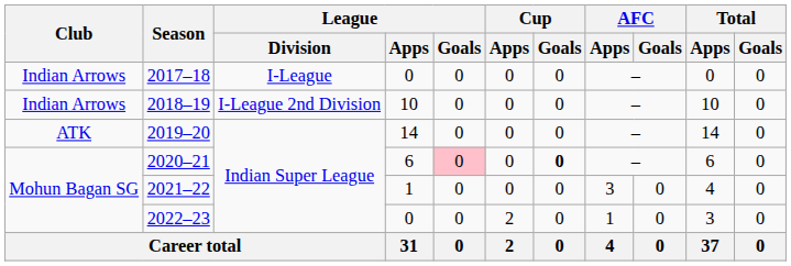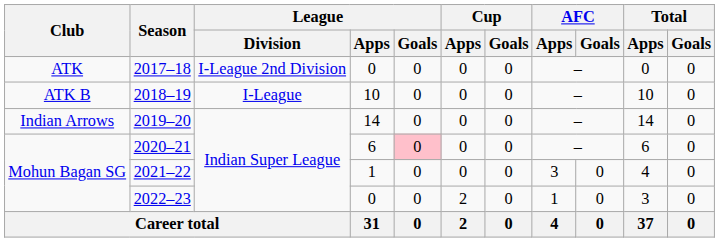2017–18 | Club: Indian Arrows -> ATK
2017–18 | League / Division: I-League -> I-League 2nd Division
2018–19 | Club: Indian Arrows -> ATK B
2018–19 | League / Division: I-League 2nd Division -> I-League
2019–20 | Club: ATK -> Indian Arrows
2020–21 | Cup / Goals: bold -> normal
